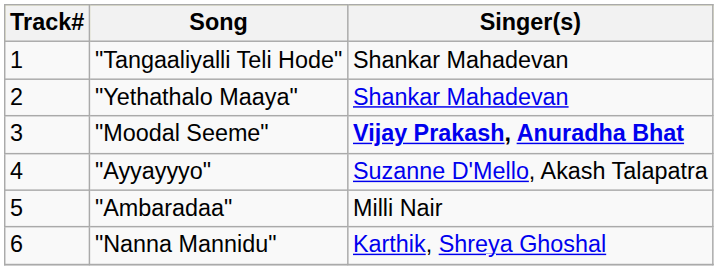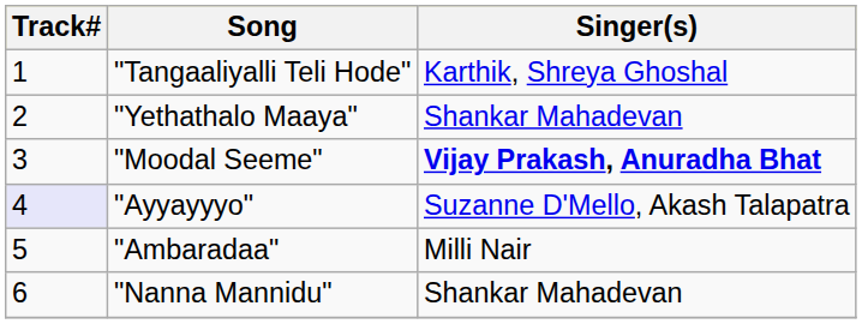"Tangaaliyalli Teli Hode" | Singer(s): Shankar Mahadevan -> Karthik, Shreya Ghoshal
"Ayyayyyo" | Track#: no background -> lavender background
"Nanna Mannidu" | Singer(s): Karthik, Shreya Ghoshal -> Shankar Mahadevan
